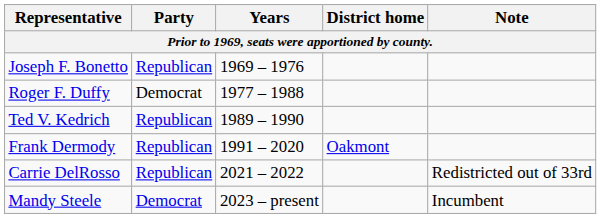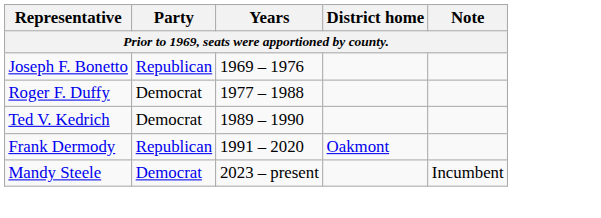Ted V. Kedrich | Party: Republican -> Democrat
- row: Carrie DelRosso | Republican | 2021 – 2022 | Redistricted out of 33rd
